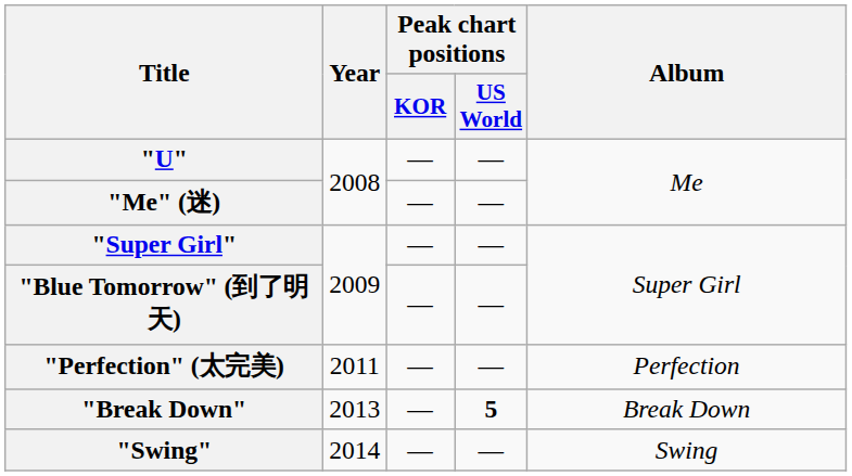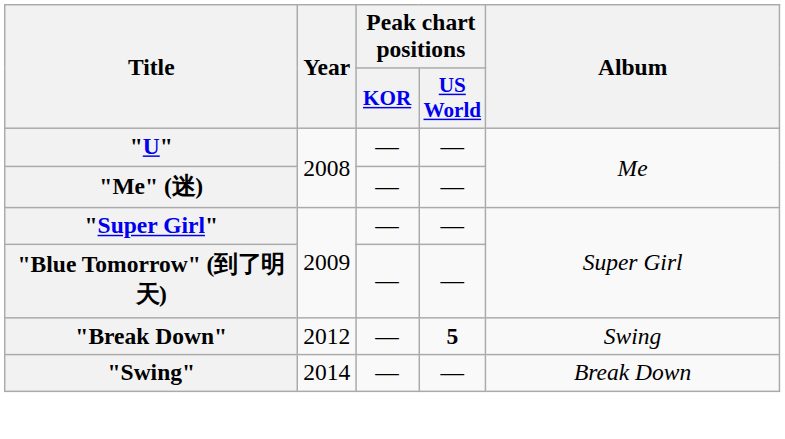- row: "Perfection" (太完美) | 2011 | — | — | Perfection
"Break Down" | Year: 2013 -> 2012
"Break Down" | Album: Break Down -> Swing
"Swing" | Album: Swing -> Break Down
